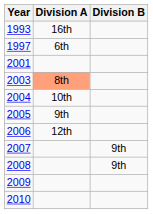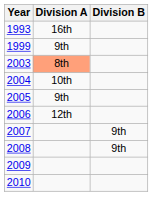- row: 1997 | 6th
+ row: 1999 | 9th
- row: 2001
